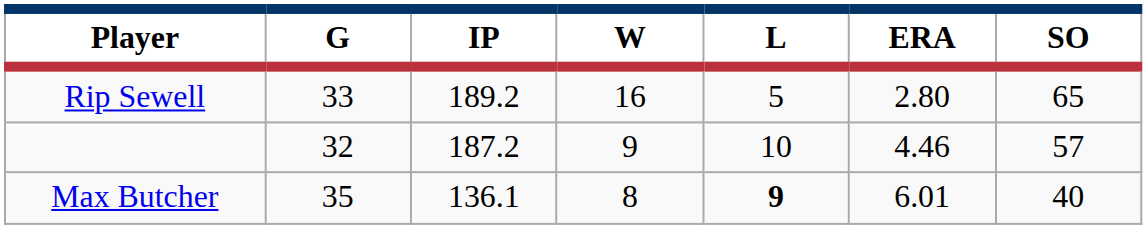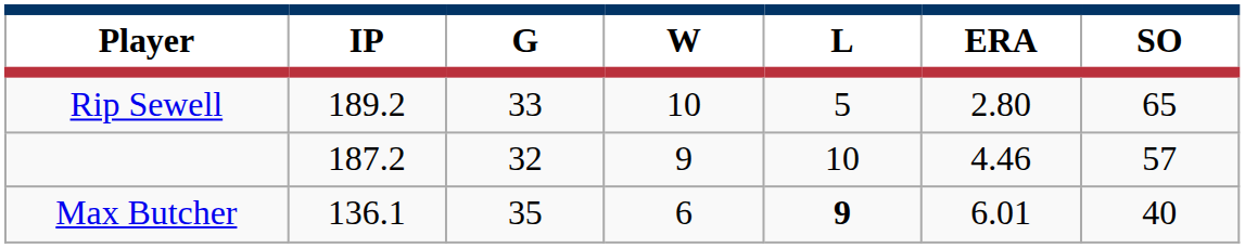columns swapped: G <-> IP
Rip Sewell | W: 16 -> 10
Max Butcher | W: 8 -> 6
